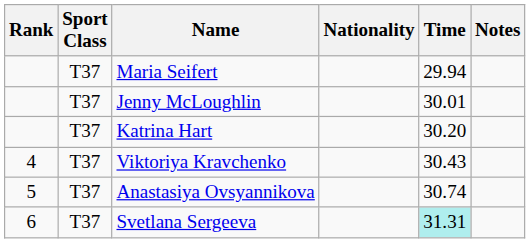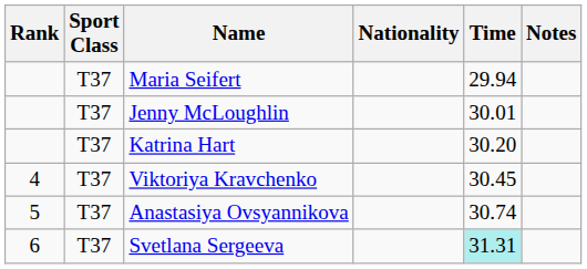Viktoriya Kravchenko | Time: 30.43 -> 30.45
